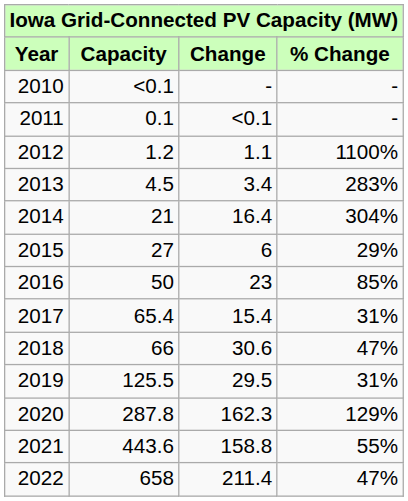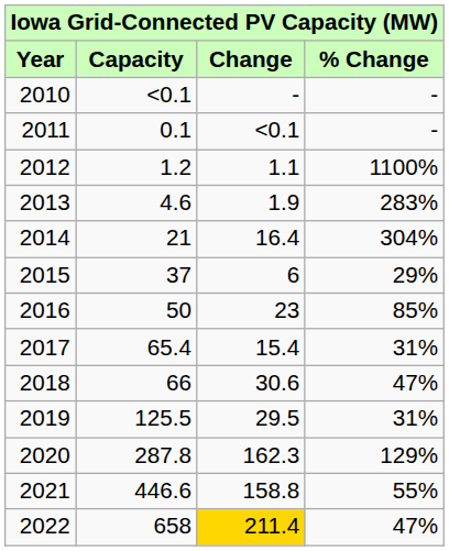2013 | Capacity: 4.5 -> 4.6
2013 | Change: 3.4 -> 1.9
2015 | Capacity: 27 -> 37
2021 | Capacity: 443.6 -> 446.6
2022 | Change: no background -> gold background
